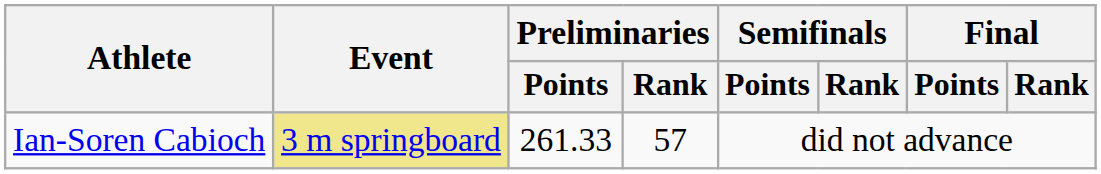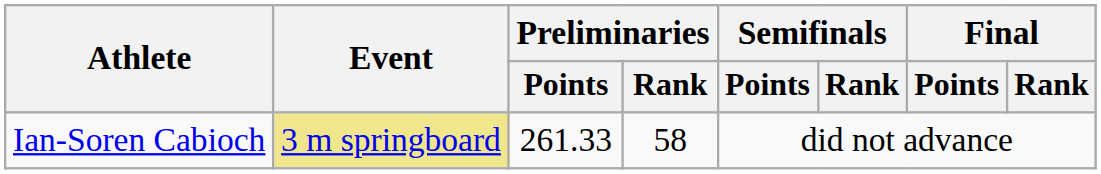Ian-Soren Cabioch | Preliminaries / Rank: 57 -> 58
